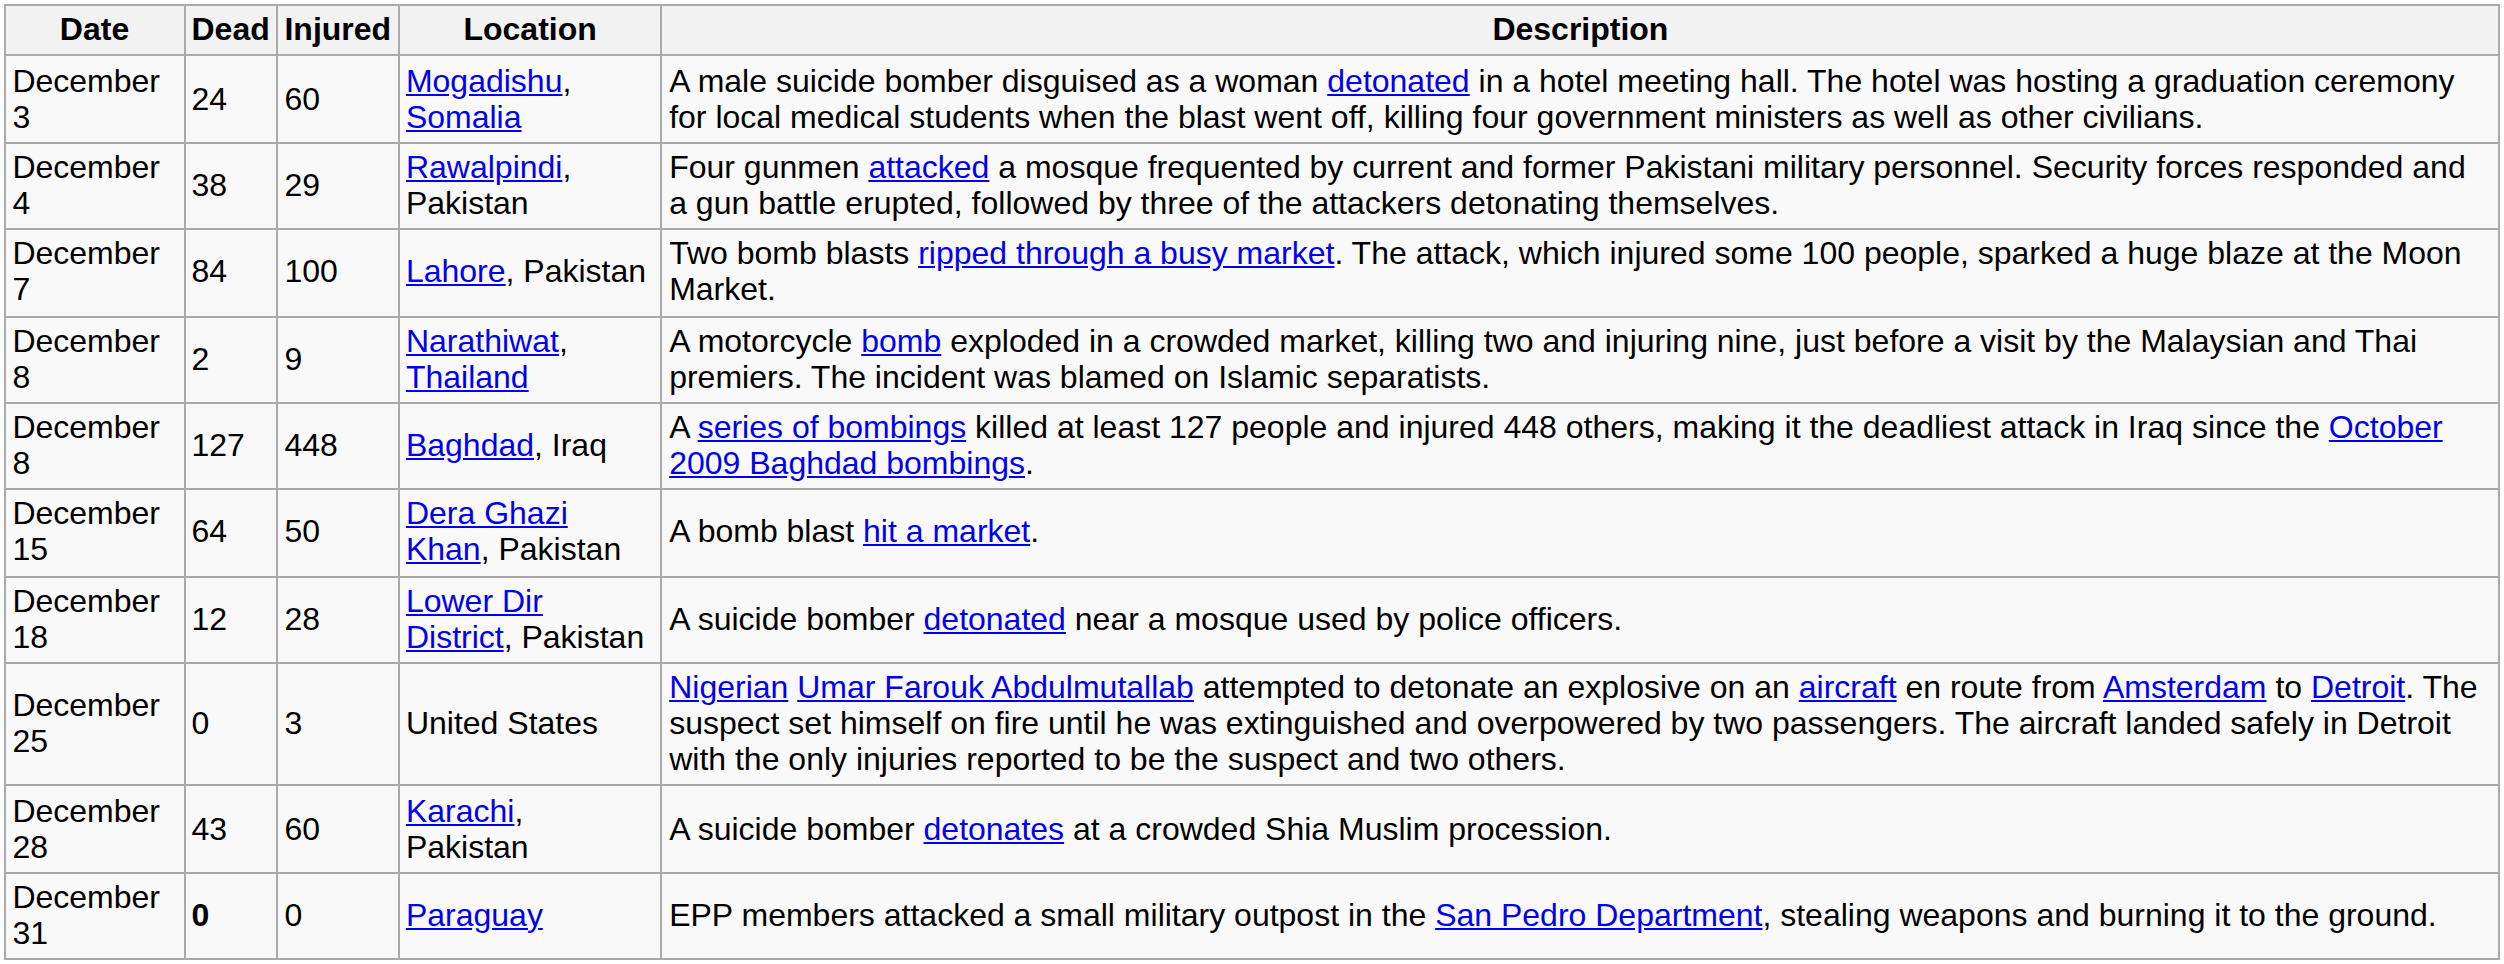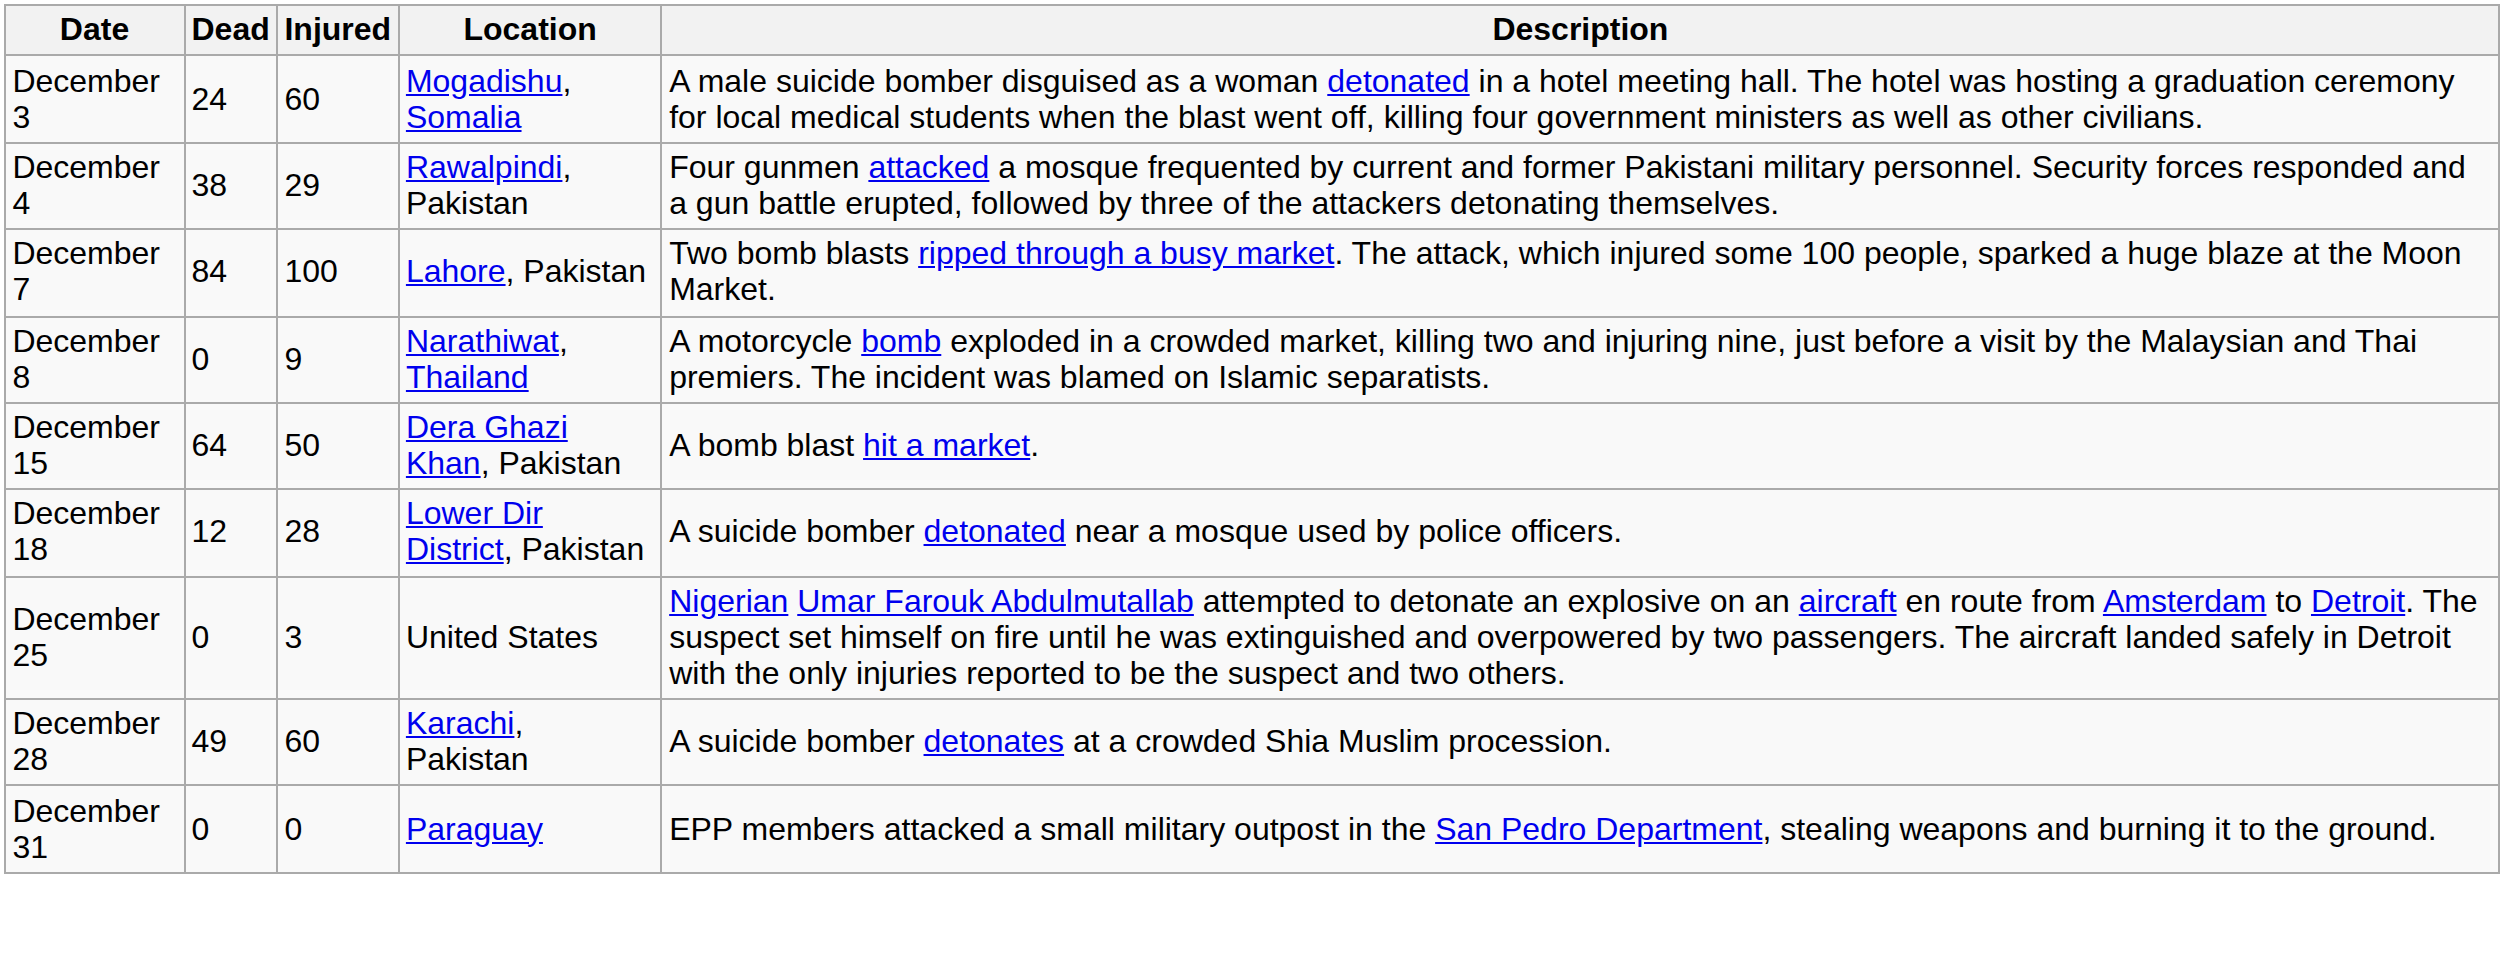Narathiwat, Thailand | Dead: 2 -> 0
- row: December 8 | 127 | 448 | Baghdad, Iraq | A series of bombings killed at least 127 people and injured 448 others, making it the deadliest attack in Iraq since the October 2009 Baghdad bombings.
Karachi, Pakistan | Dead: 43 -> 49
Paraguay | Dead: bold -> normal
